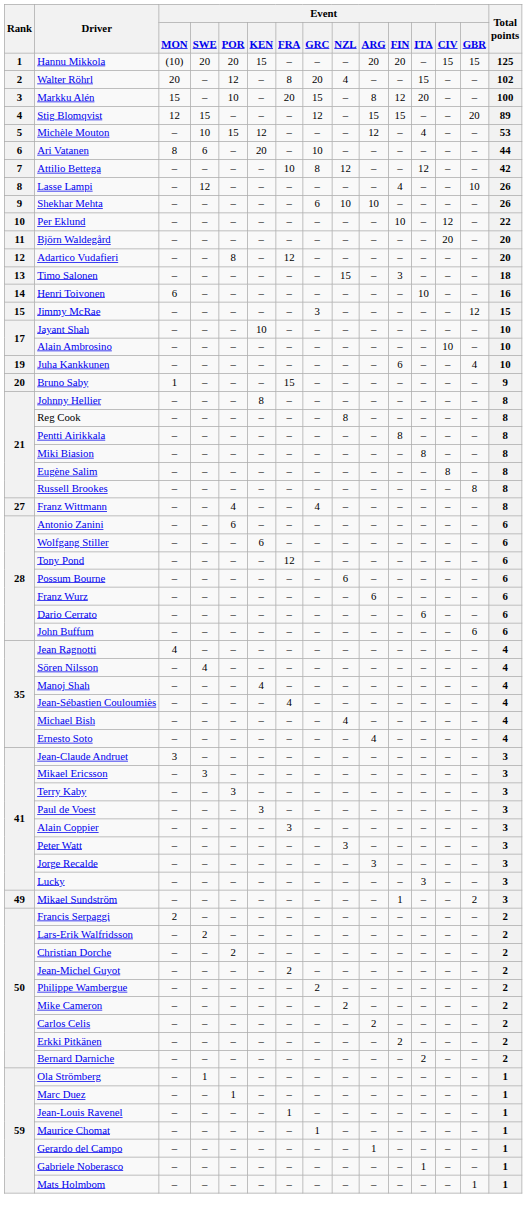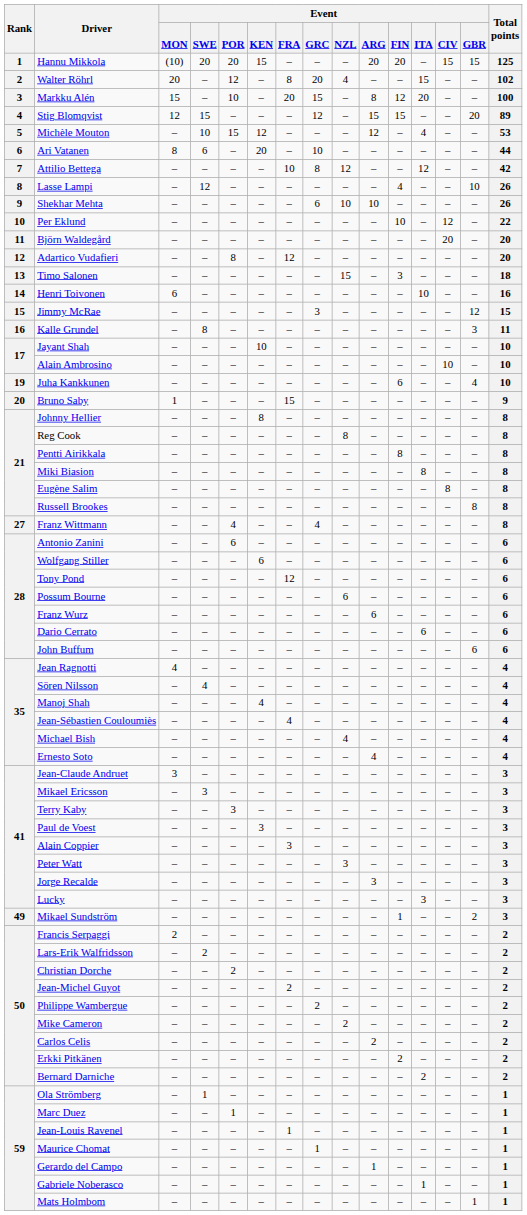+ row: 16 | Kalle Grundel | – | 8 | – | – | – | – | – | – | – | – | – | 3 | 11
